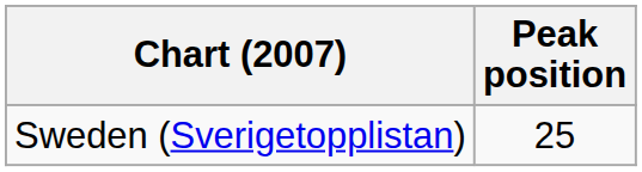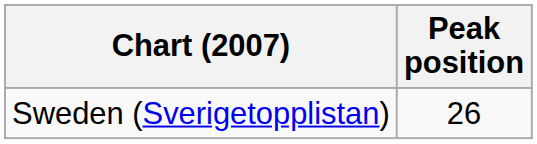Sweden (Sverigetopplistan) | Peak position: 25 -> 26
